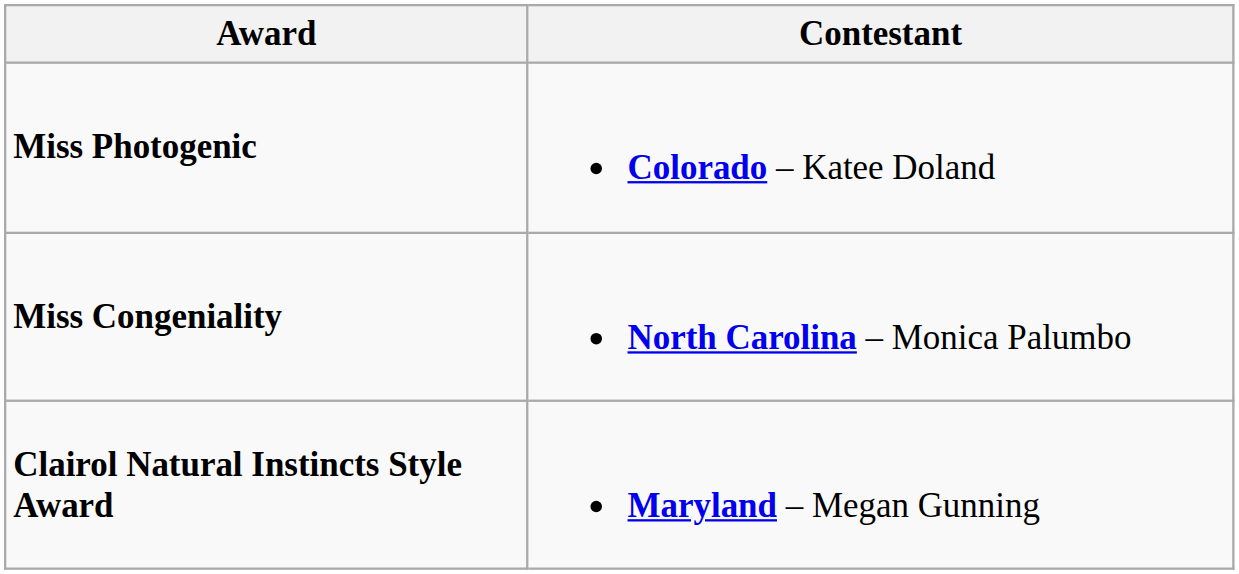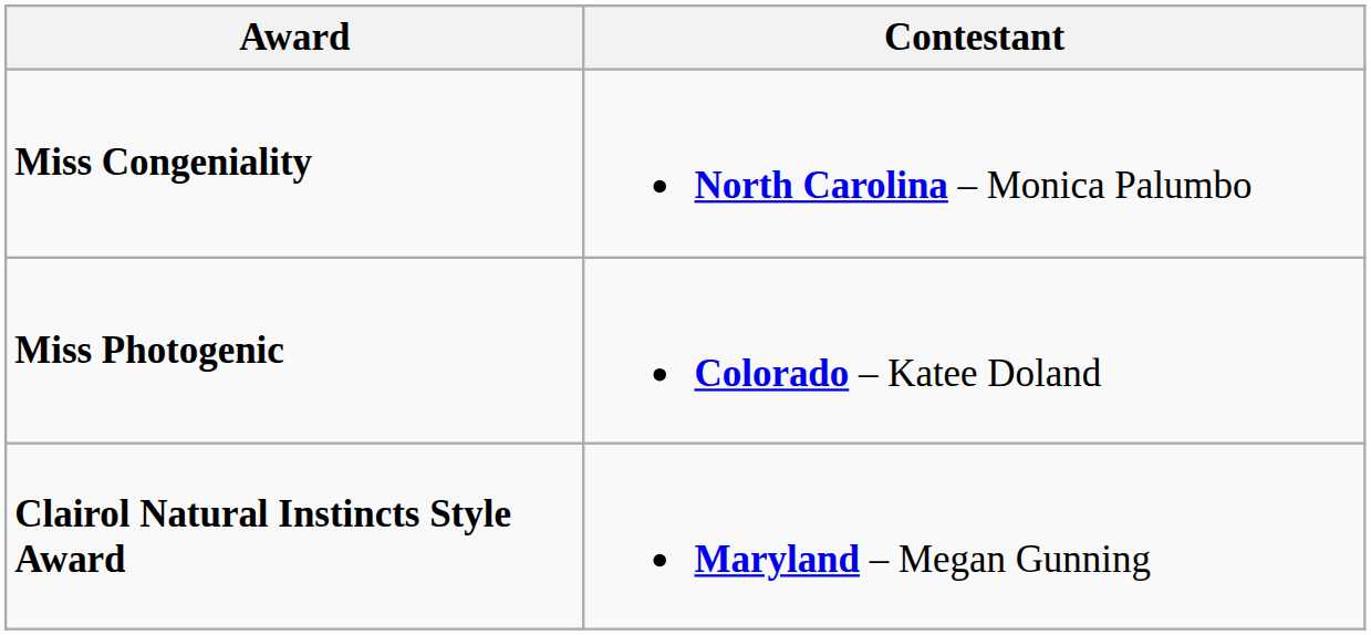rows swapped: Miss Congeniality <-> Miss Photogenic
